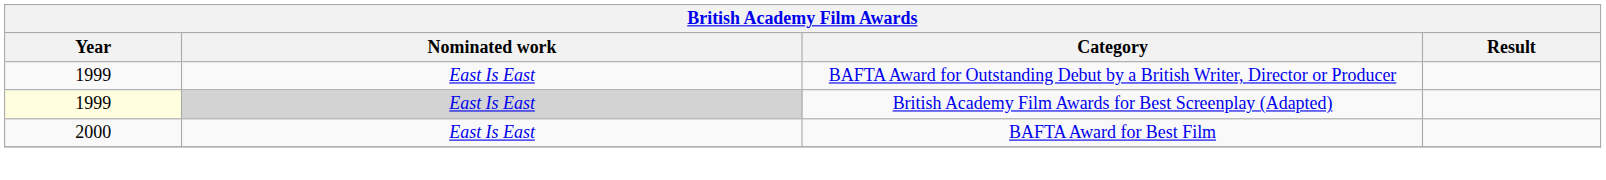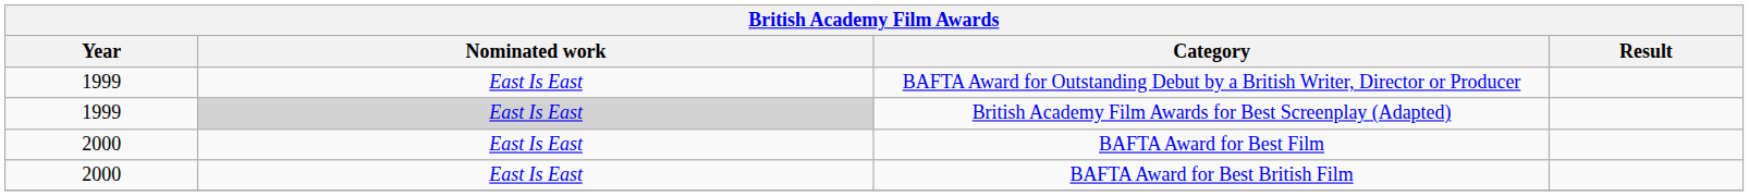British Academy Film Awards for Best Screenplay (Adapted) | Year: lightyellow background -> no background
+ row: 2000 | East Is East | BAFTA Award for Best British Film
